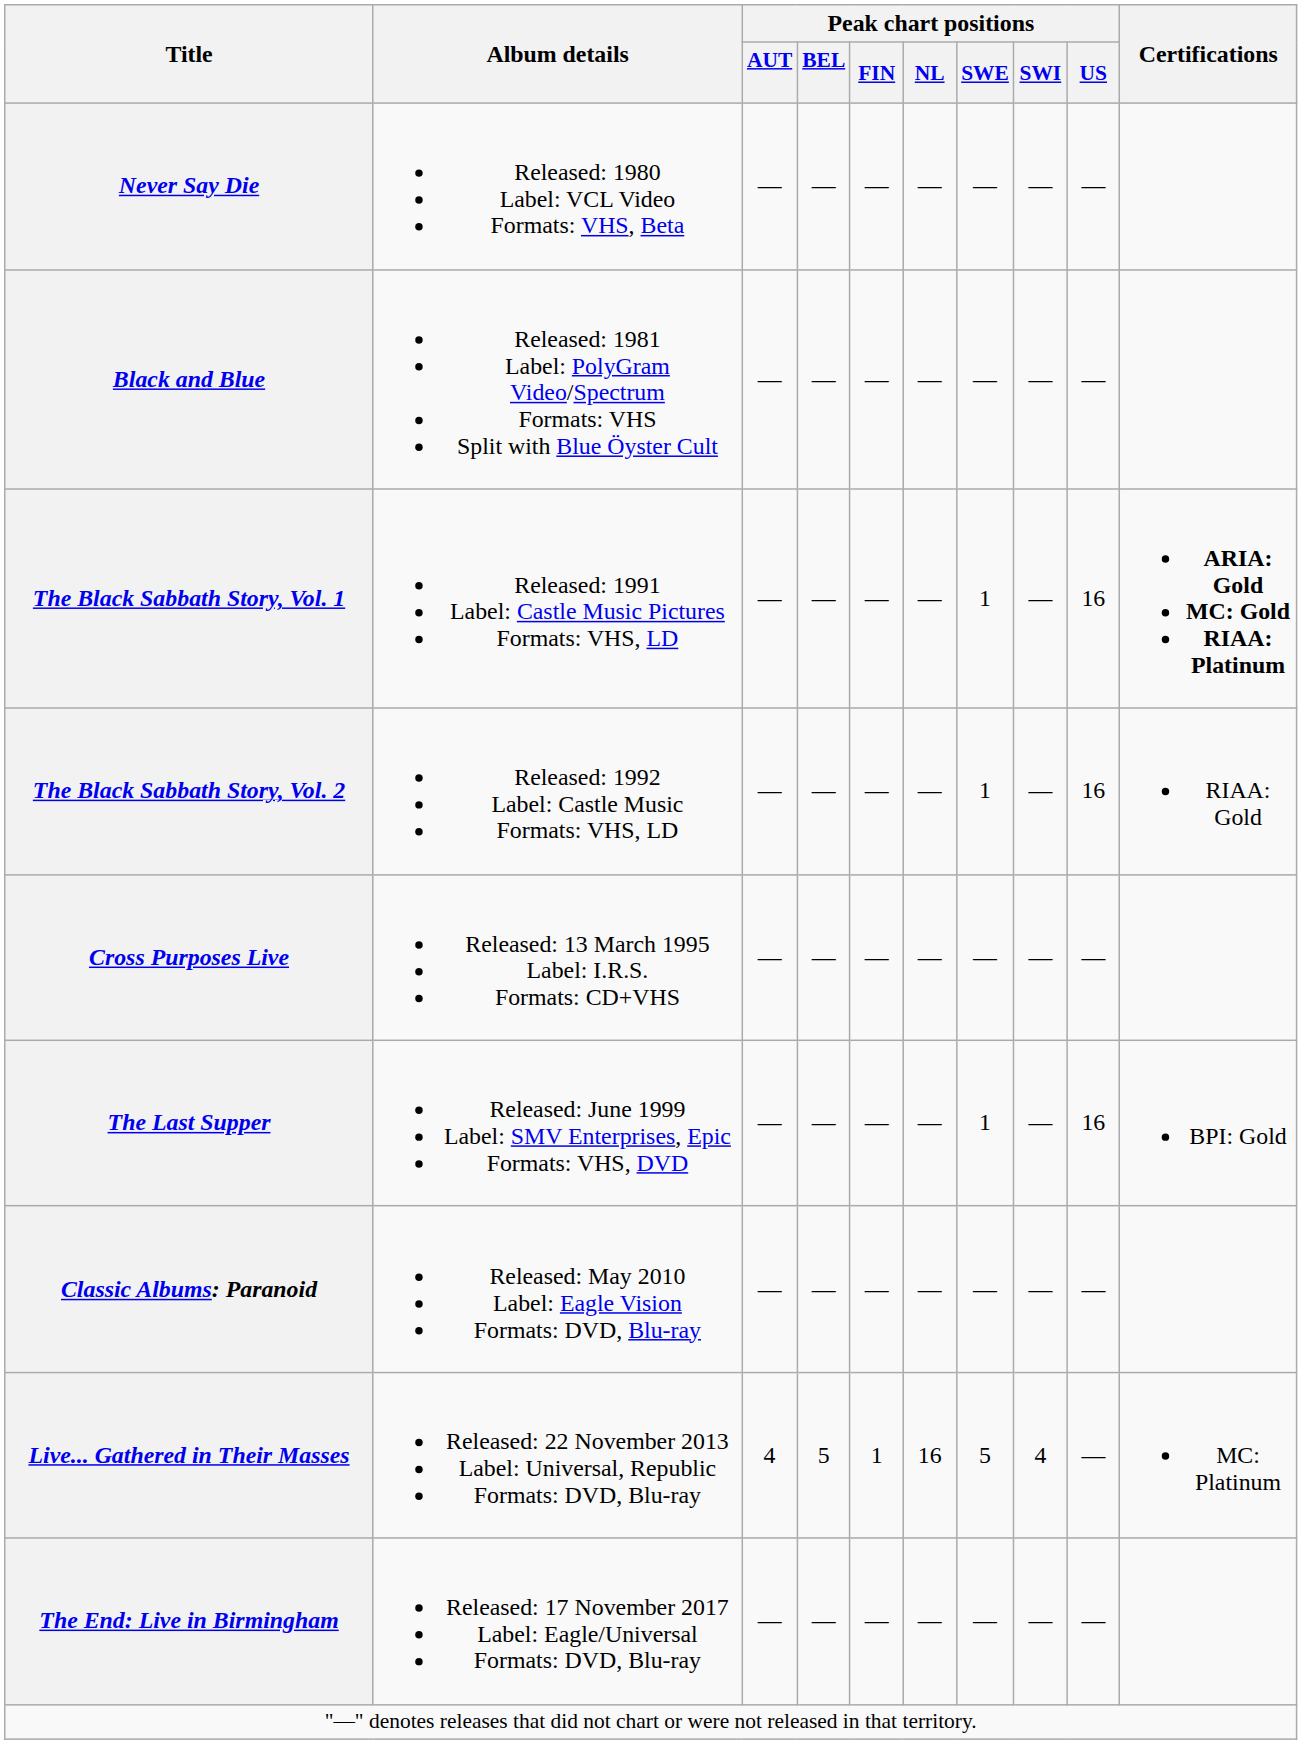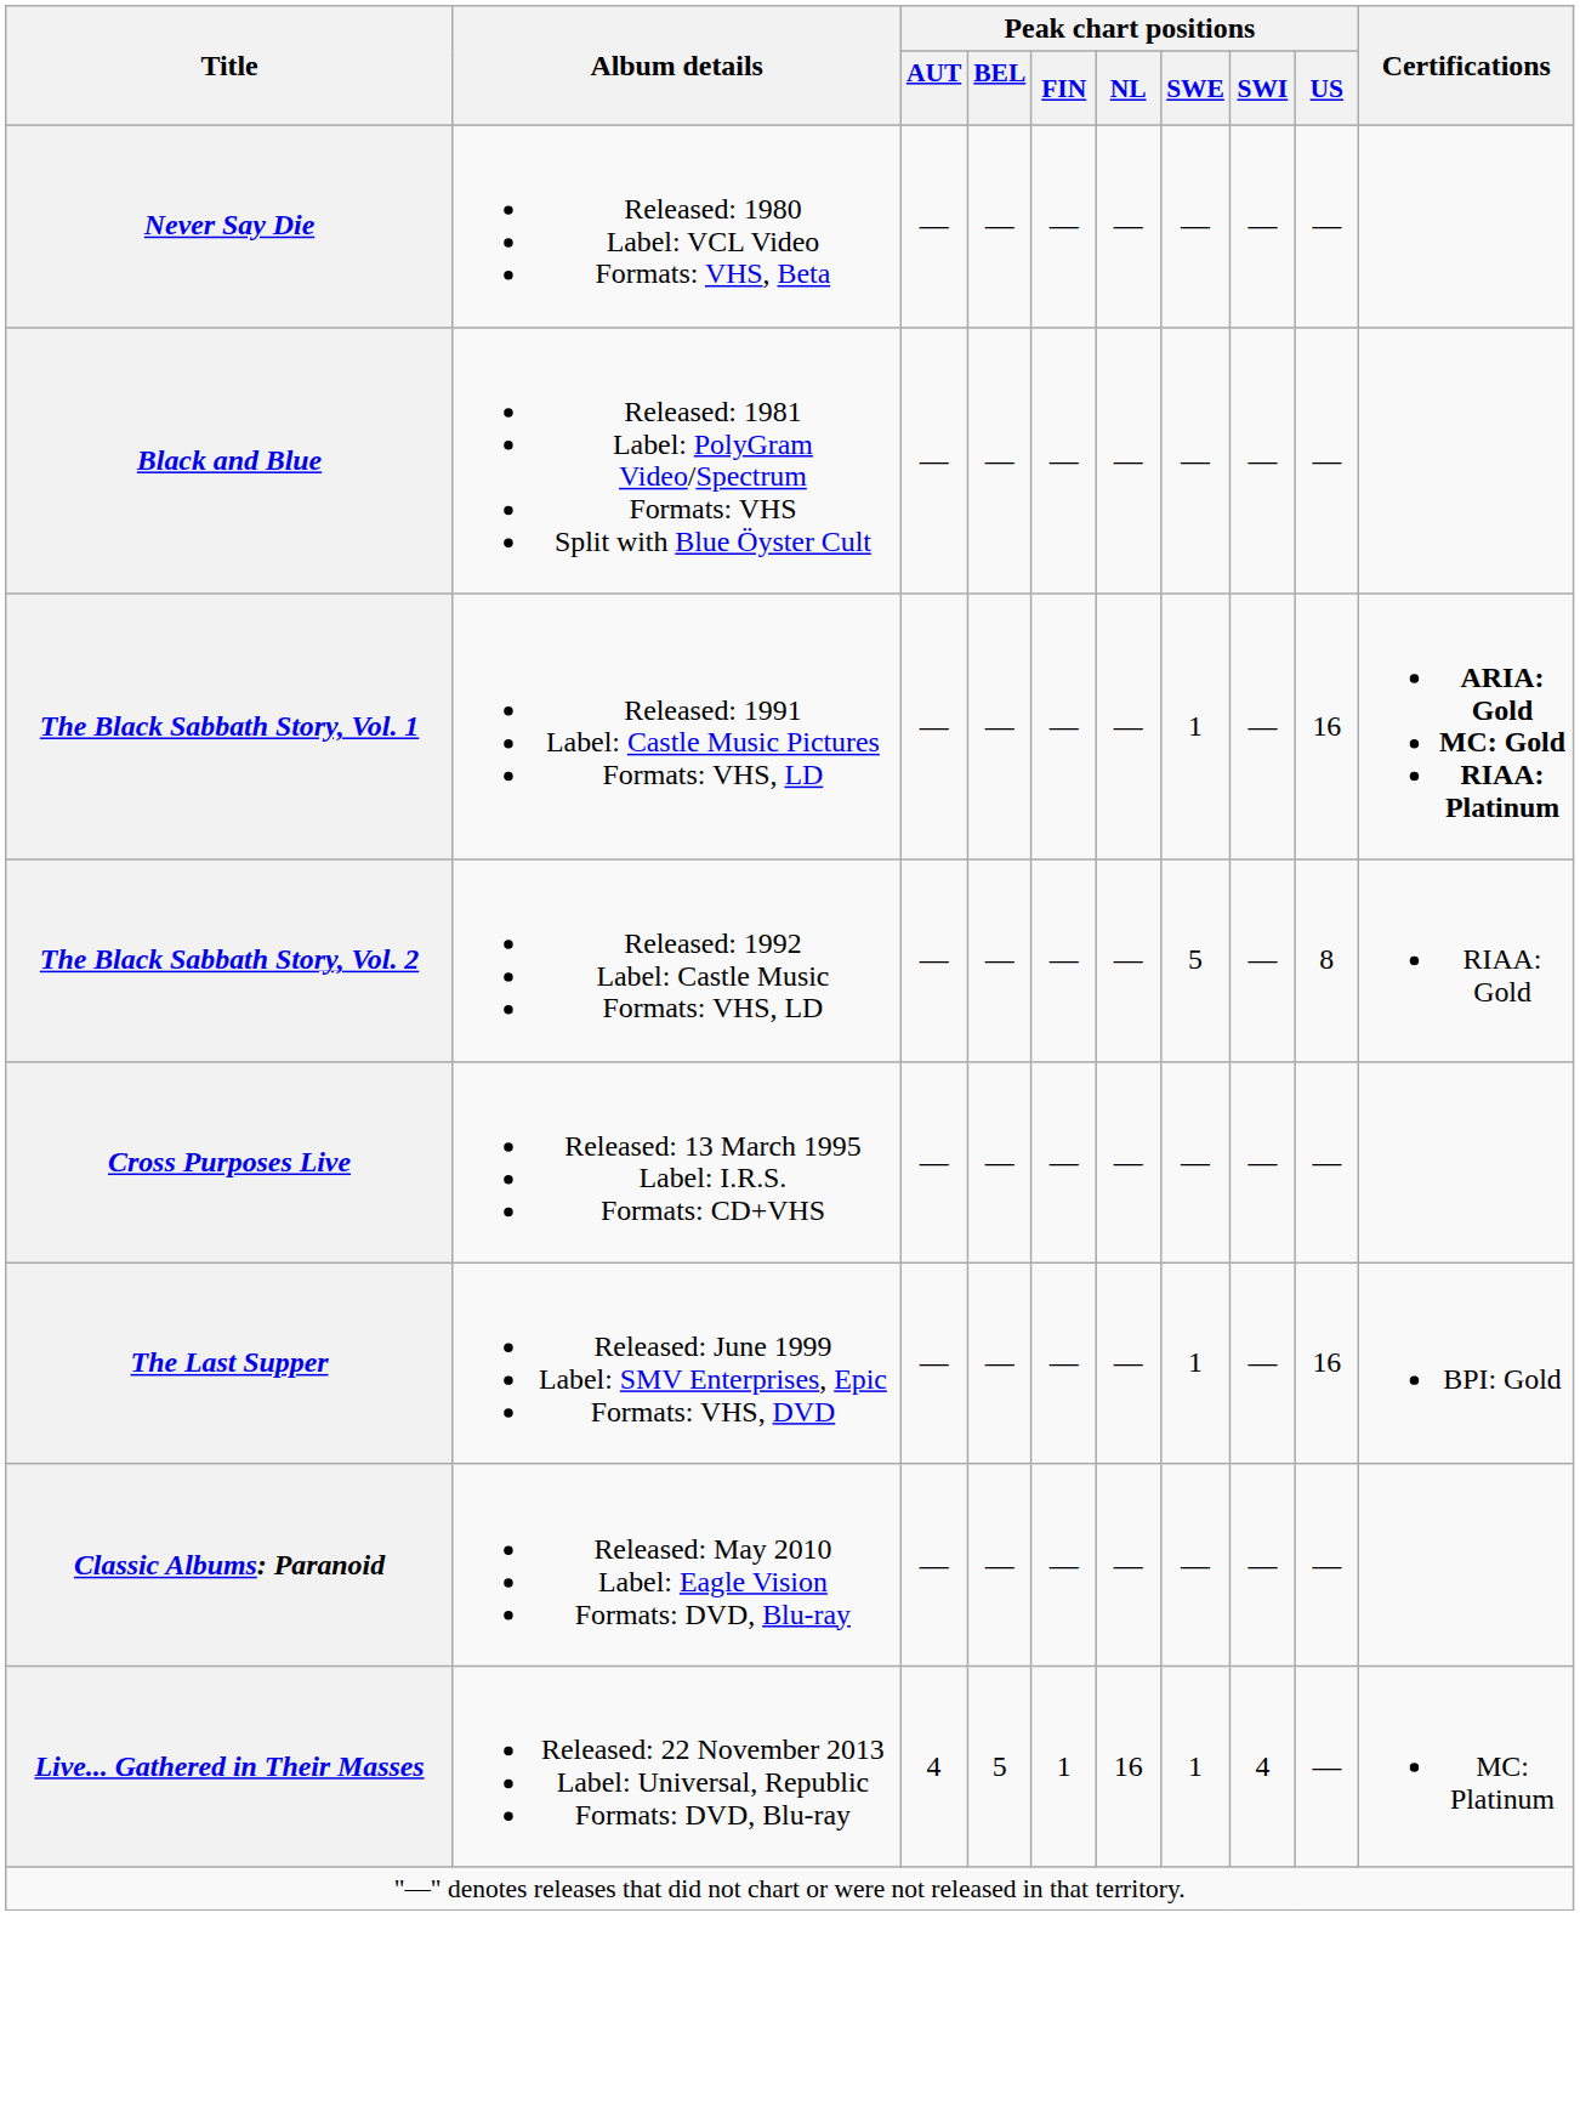The Black Sabbath Story, Vol. 2 | Peak chart positions / SWE: 1 -> 5
The Black Sabbath Story, Vol. 2 | Peak chart positions / US: 16 -> 8
Live... Gathered in Their Masses | Peak chart positions / SWE: 5 -> 1
- row: The End: Live in Birmingham | Released: 17 November 2017 Label: Eagle/Universal Formats: DVD, Blu-ray | — | — | — | — | — | — | —
